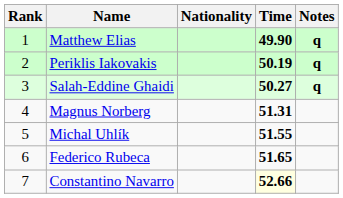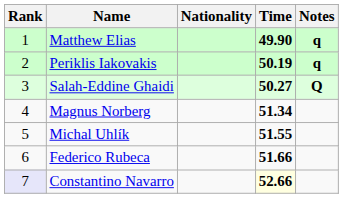Salah-Eddine Ghaidi | Notes: q -> Q
Magnus Norberg | Time: 51.31 -> 51.34
Federico Rubeca | Time: 51.65 -> 51.66
Constantino Navarro | Rank: no background -> lavender background
